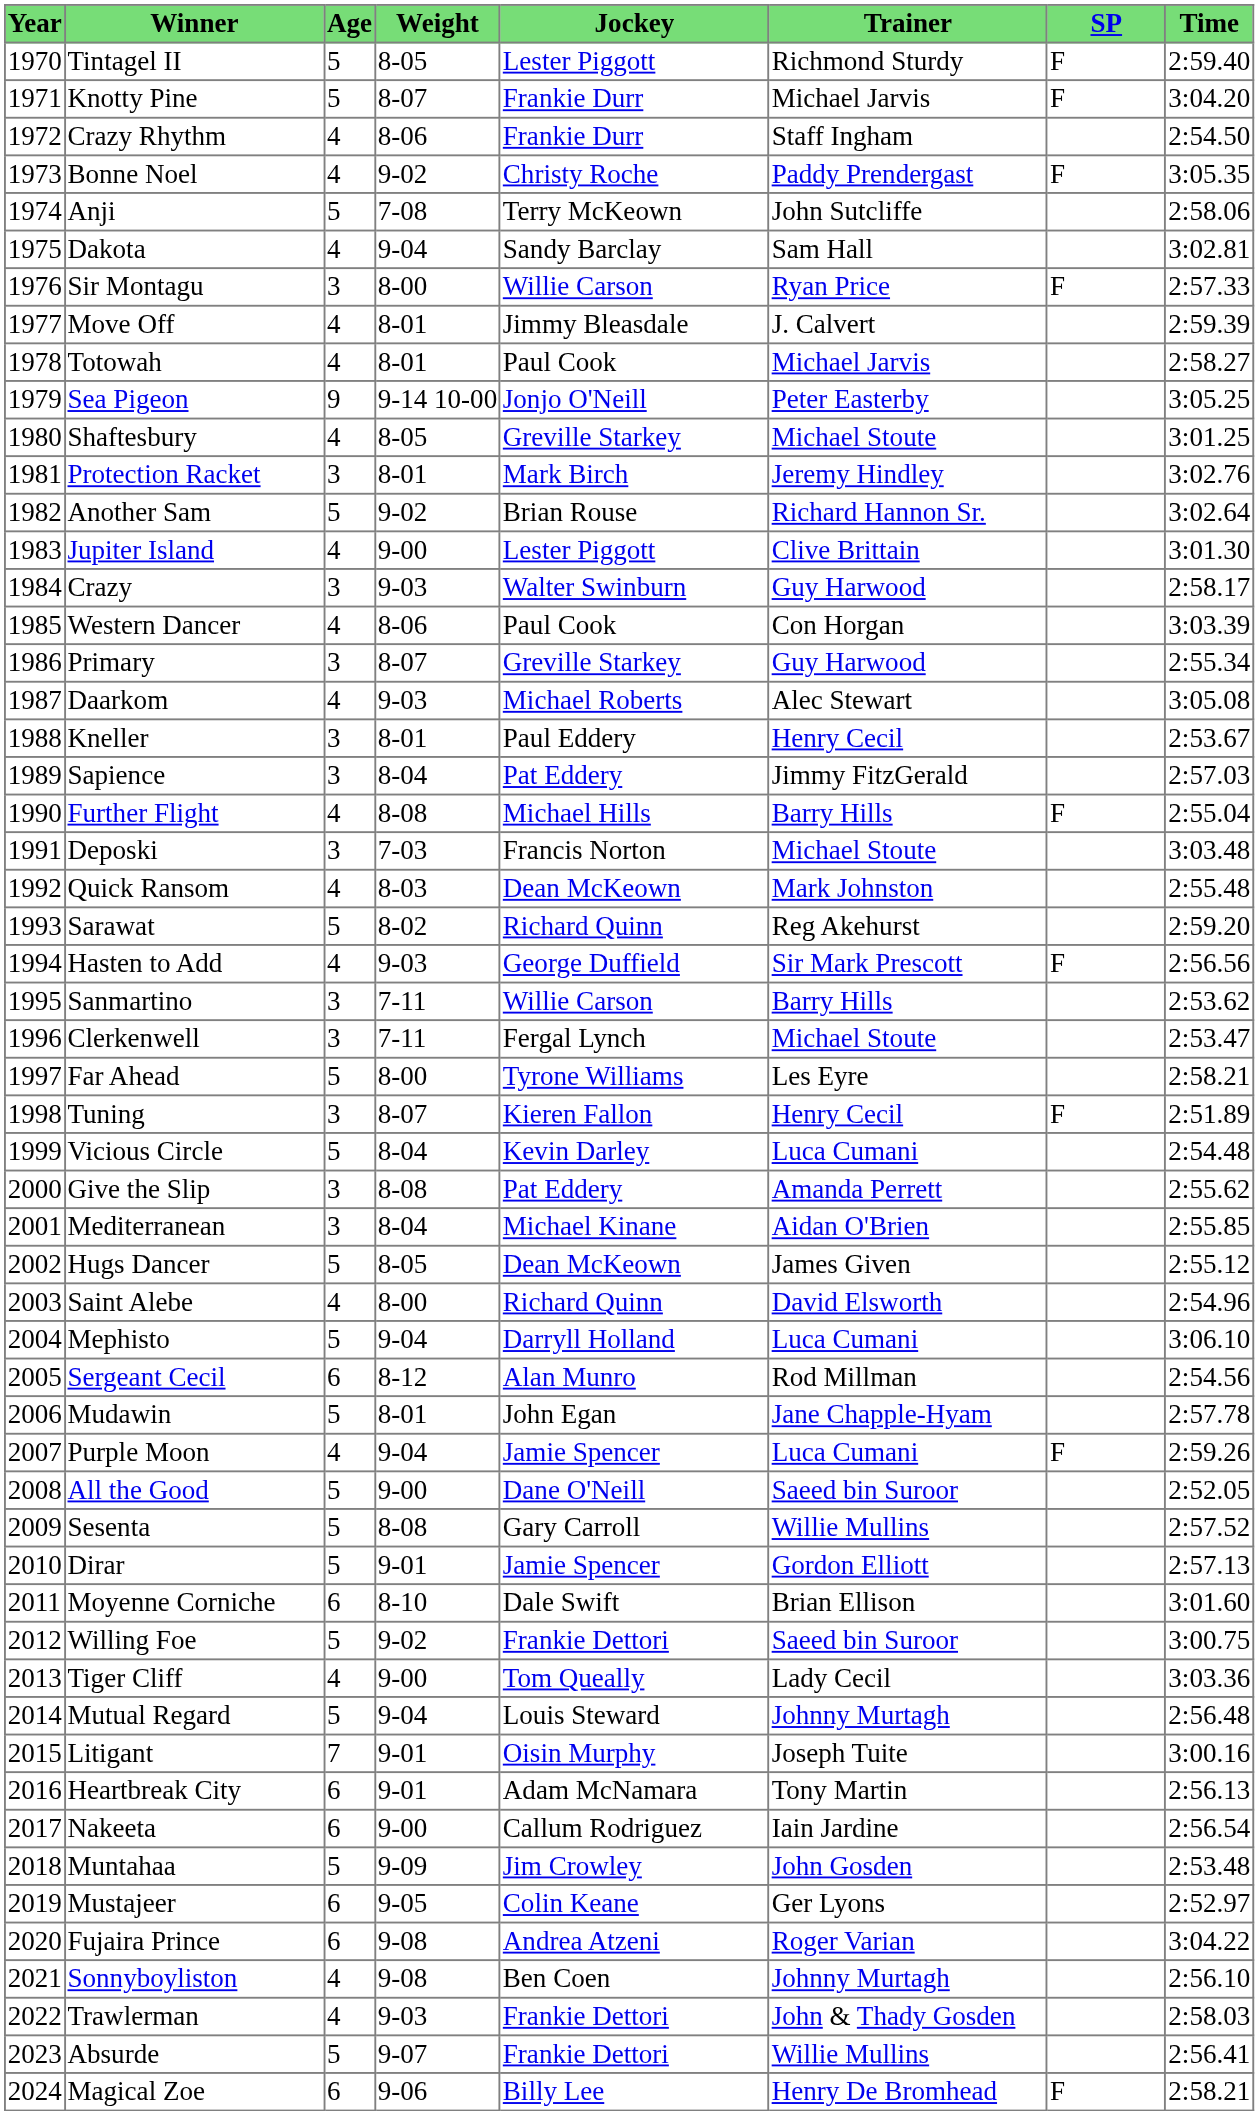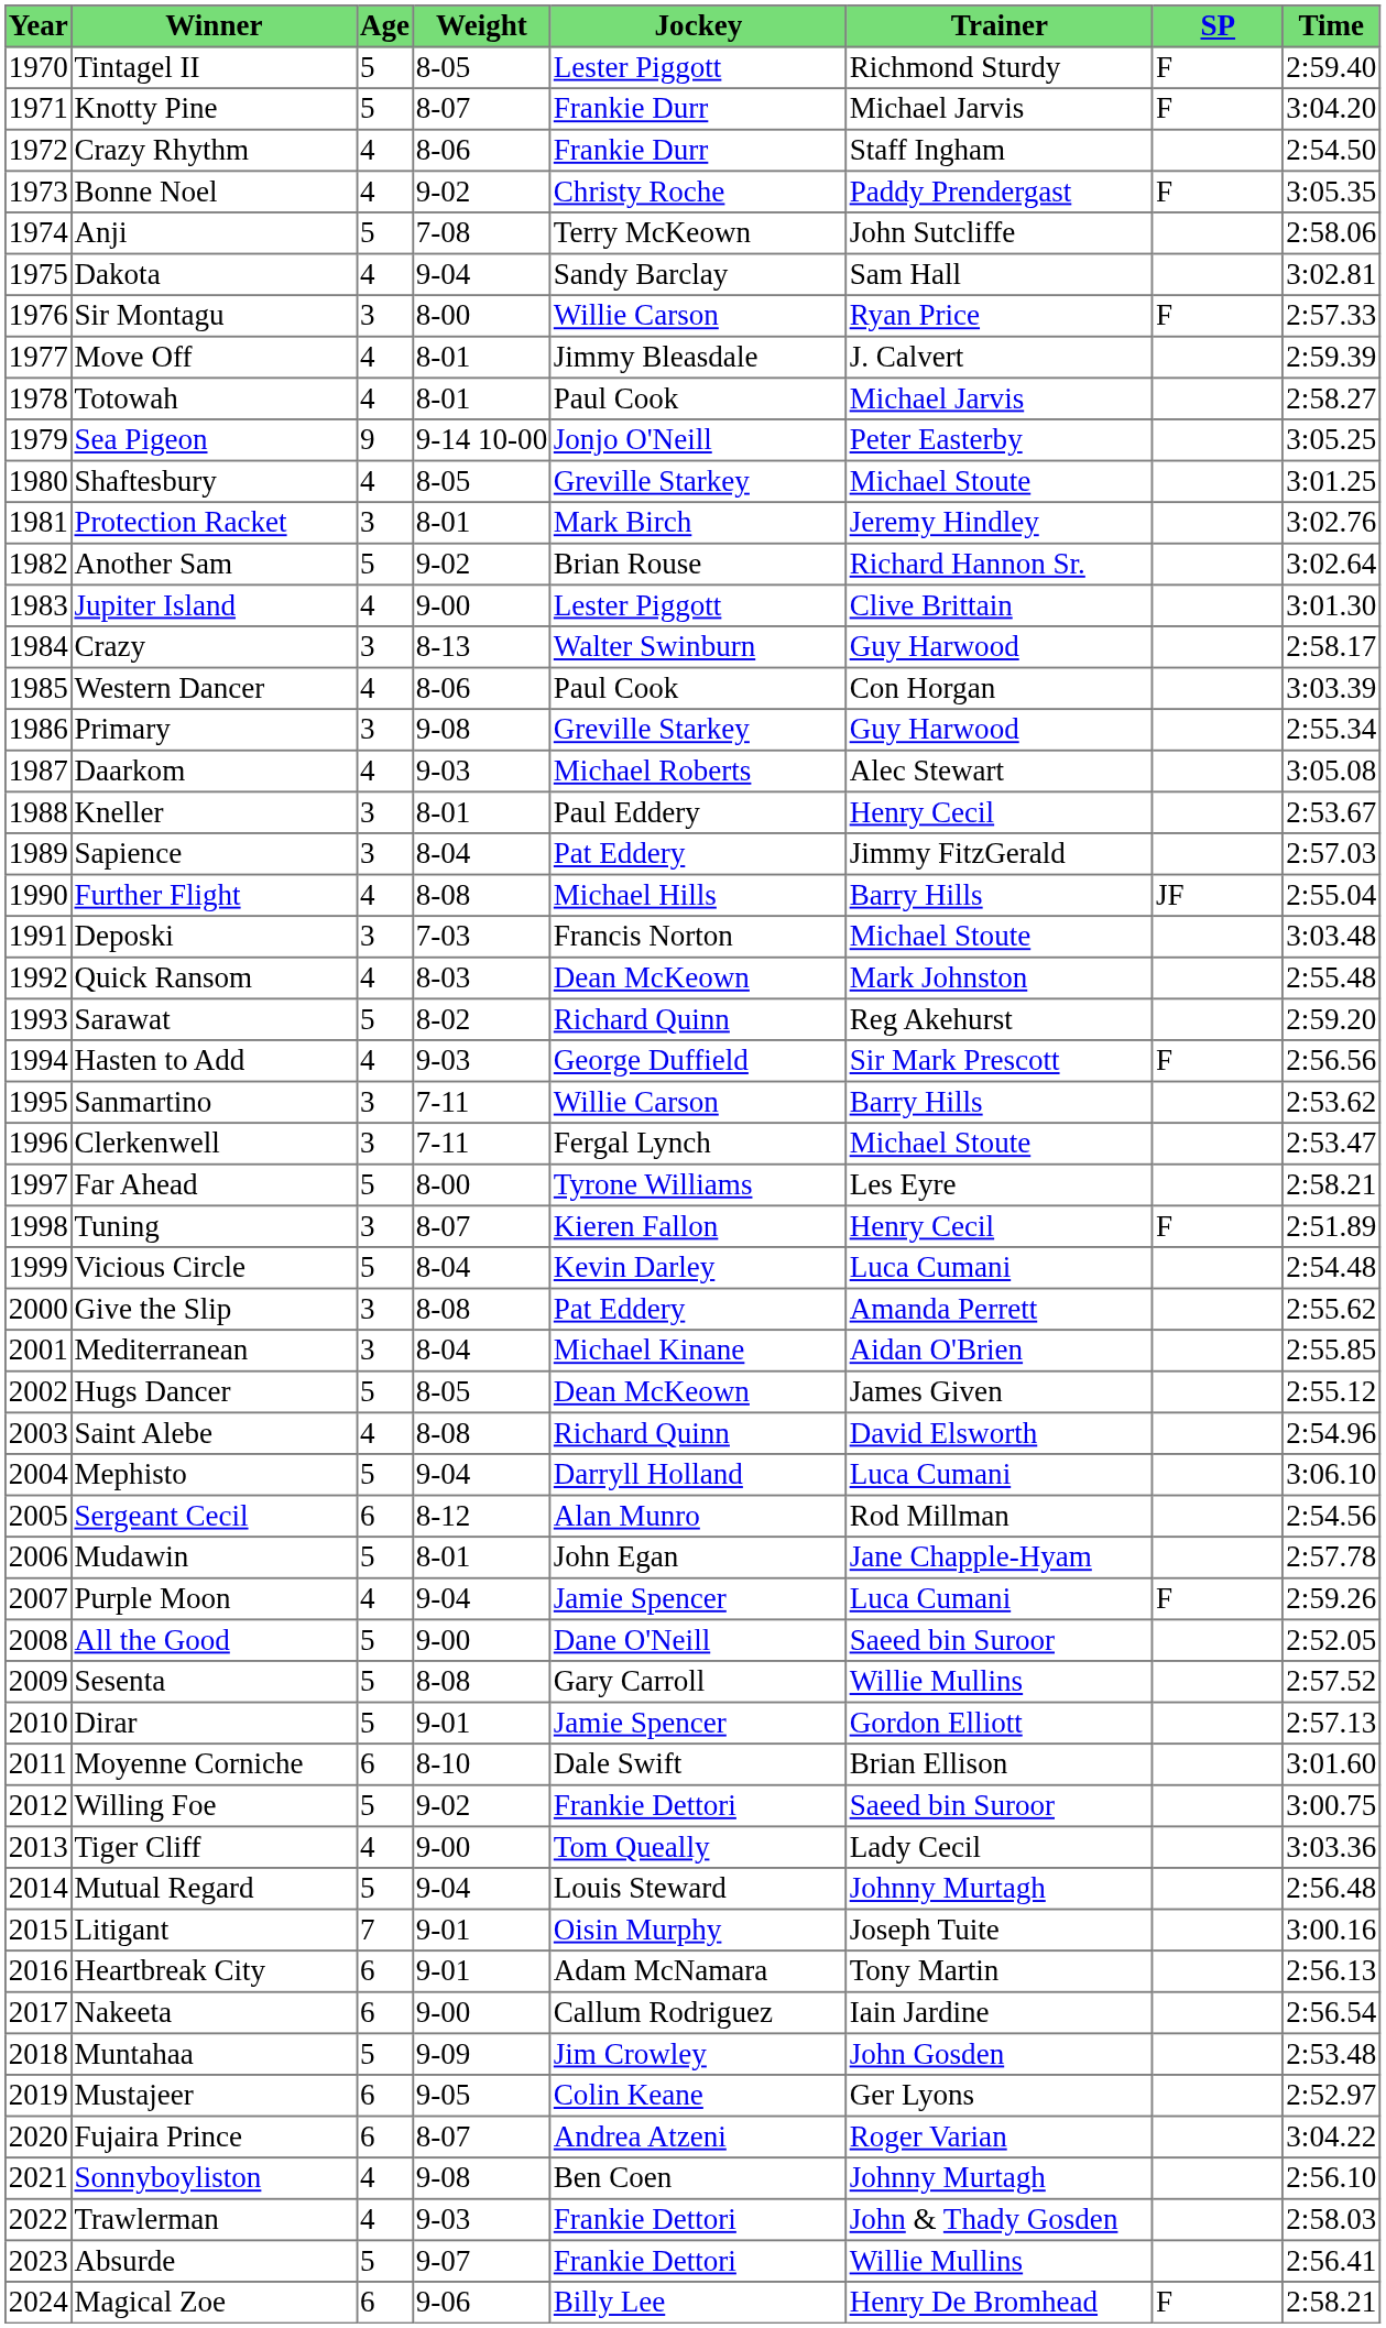Crazy | Weight: 9-03 -> 8-13
Primary | Weight: 8-07 -> 9-08
Further Flight | SP: F -> JF
Saint Alebe | Weight: 8-00 -> 8-08
Fujaira Prince | Weight: 9-08 -> 8-07
